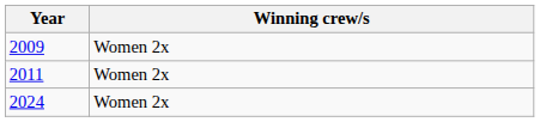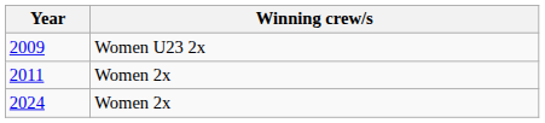2009 | Winning crew/s: Women 2x -> Women U23 2x
